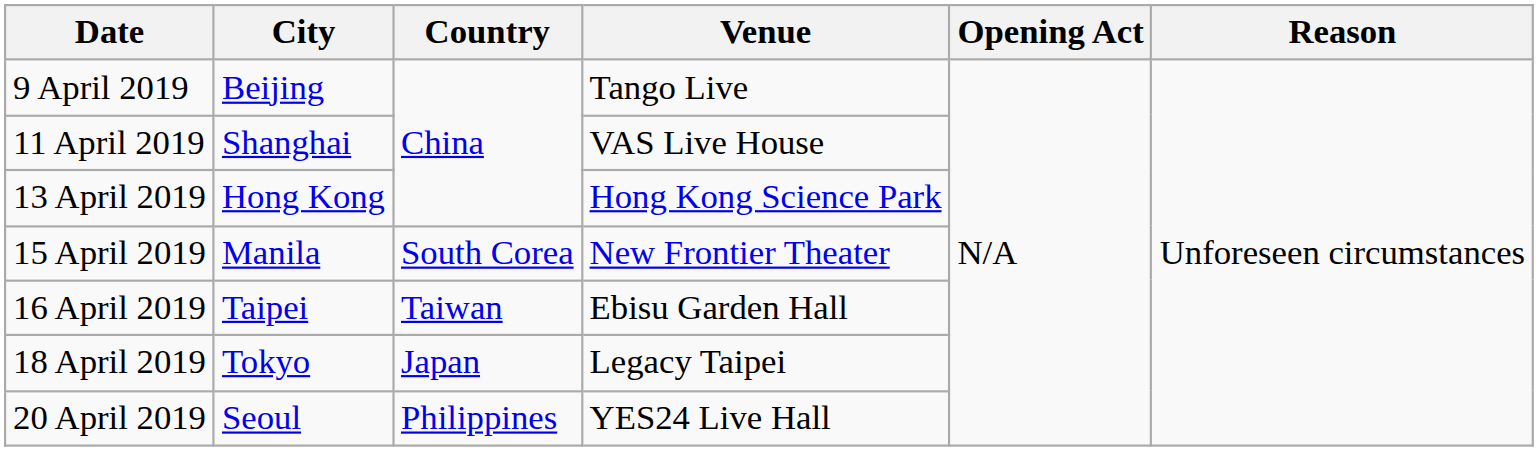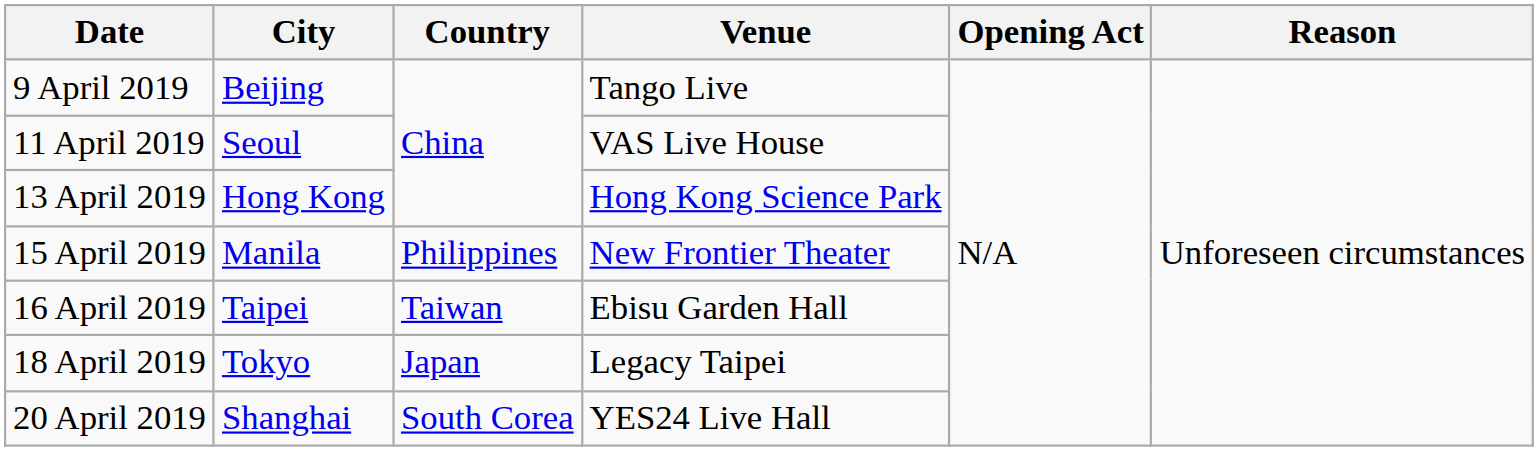11 April 2019 | City: Shanghai -> Seoul
15 April 2019 | Country: South Corea -> Philippines
20 April 2019 | City: Seoul -> Shanghai
20 April 2019 | Country: Philippines -> South Corea
